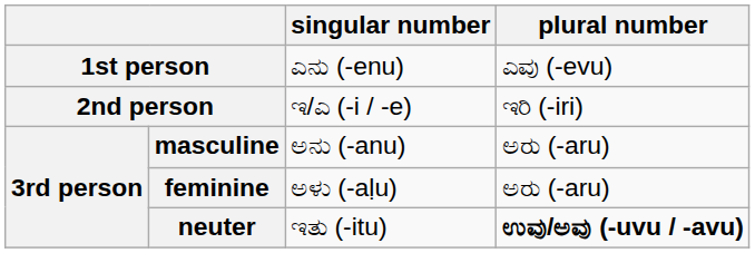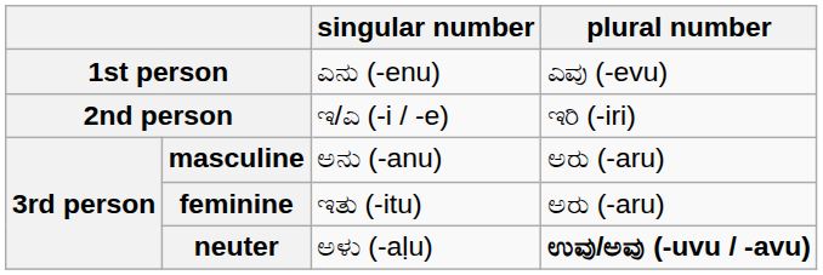feminine | singular number: ಅಳು (-aḷu) -> ಇತು (-itu)
neuter | singular number: ಇತು (-itu) -> ಅಳು (-aḷu)
